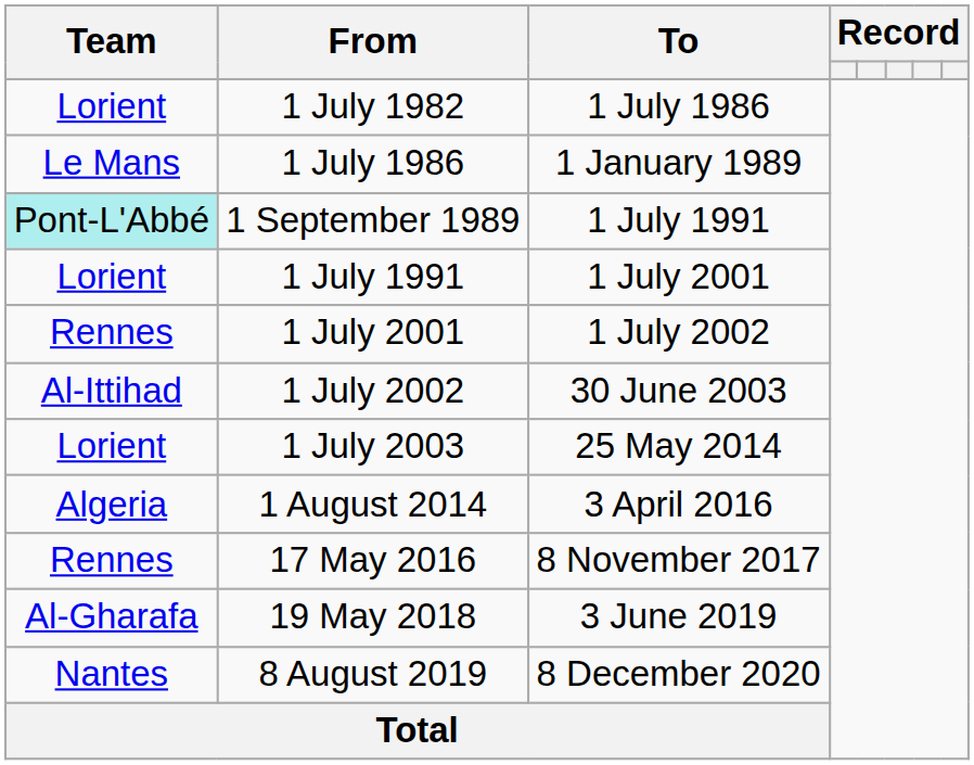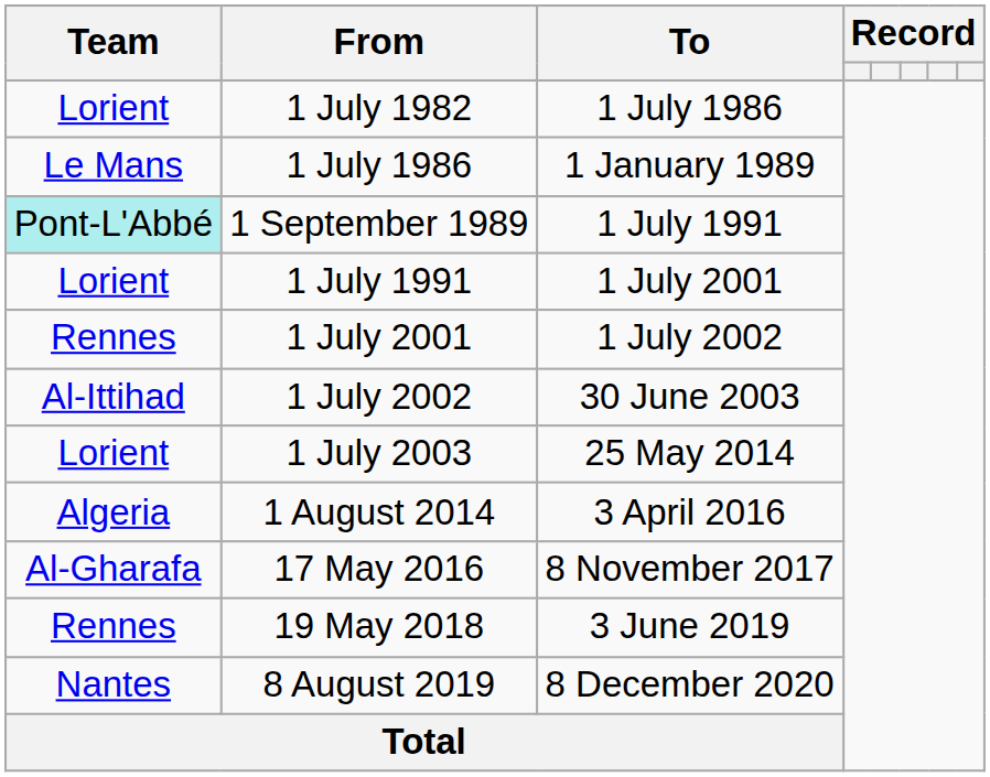17 May 2016 | Team: Rennes -> Al-Gharafa
19 May 2018 | Team: Al-Gharafa -> Rennes
